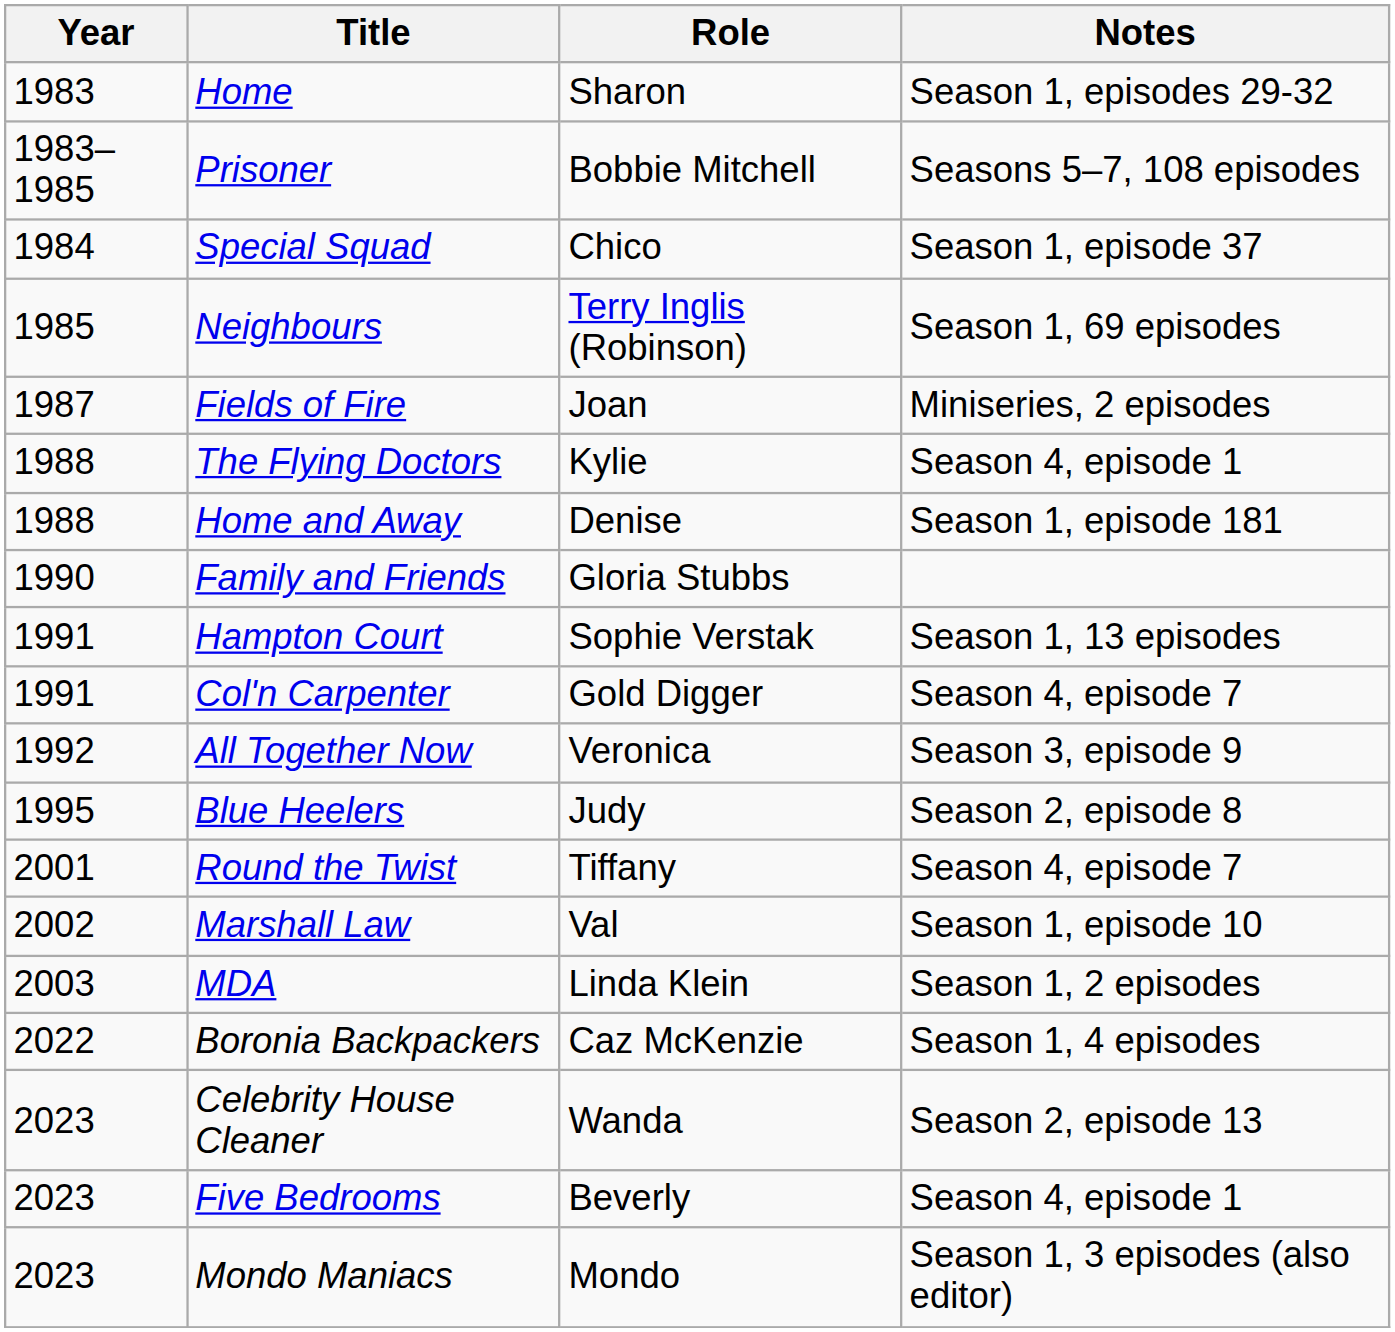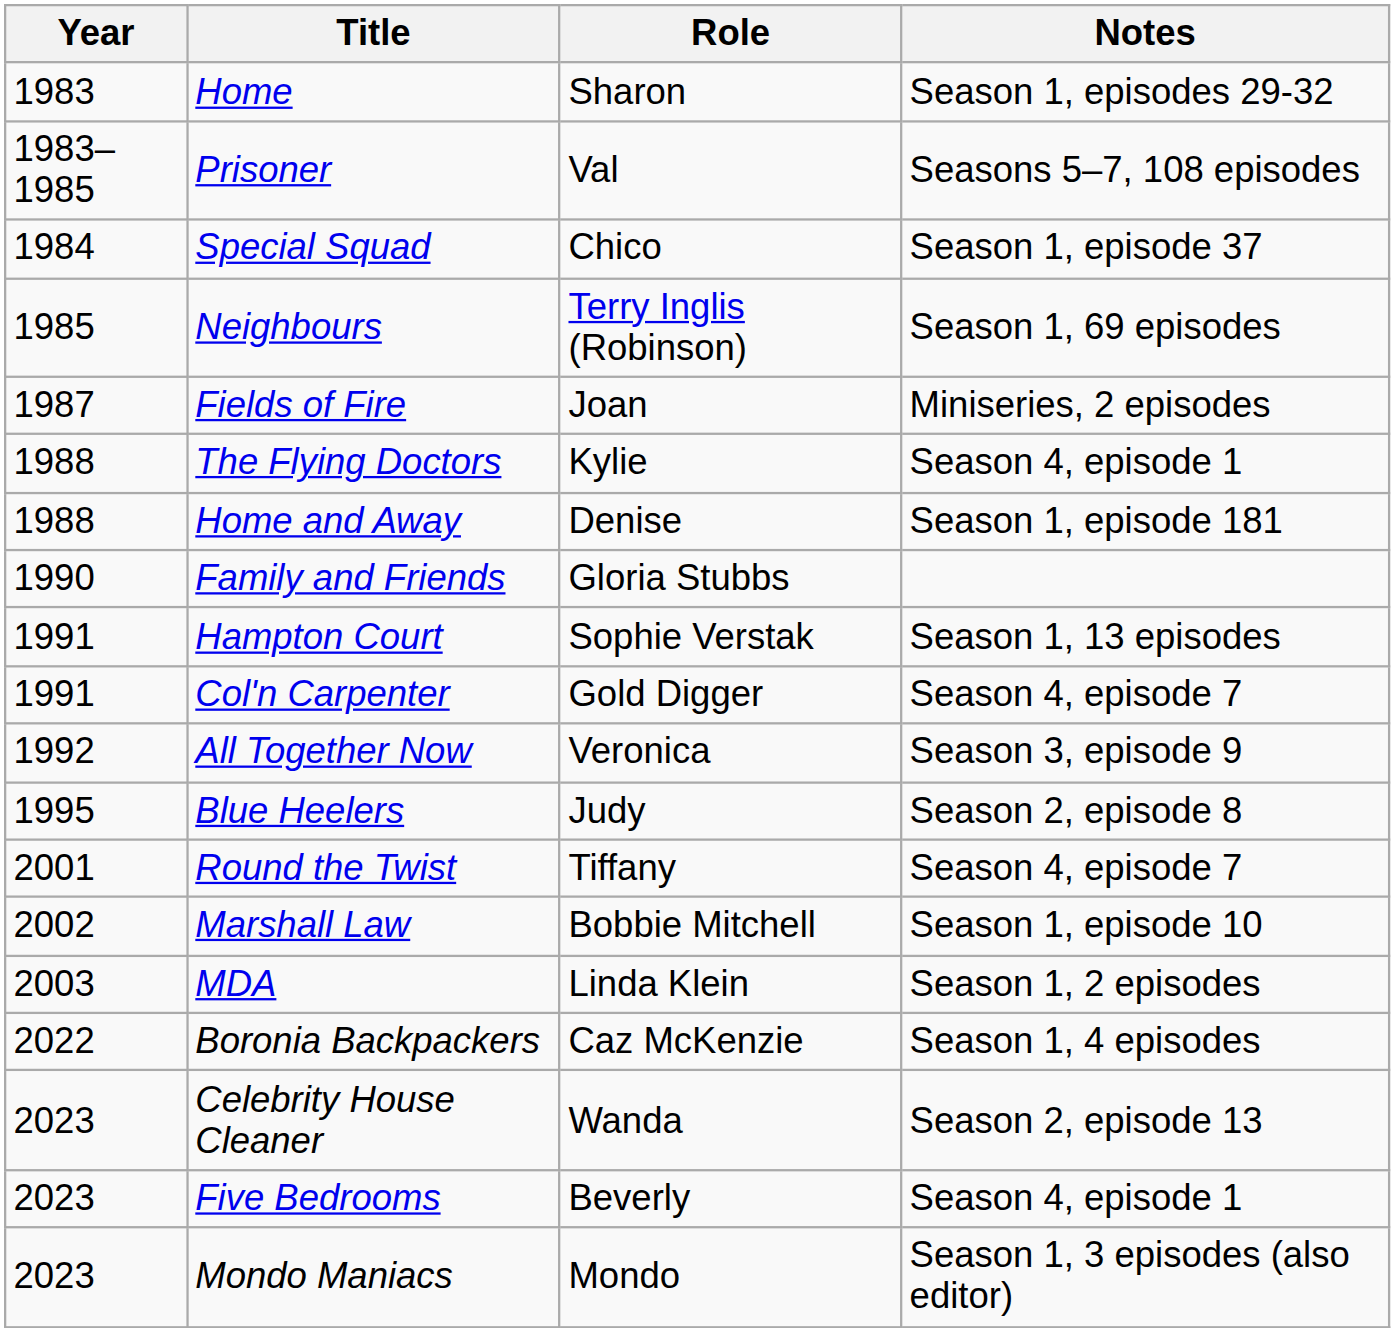Prisoner | Role: Bobbie Mitchell -> Val
Marshall Law | Role: Val -> Bobbie Mitchell
